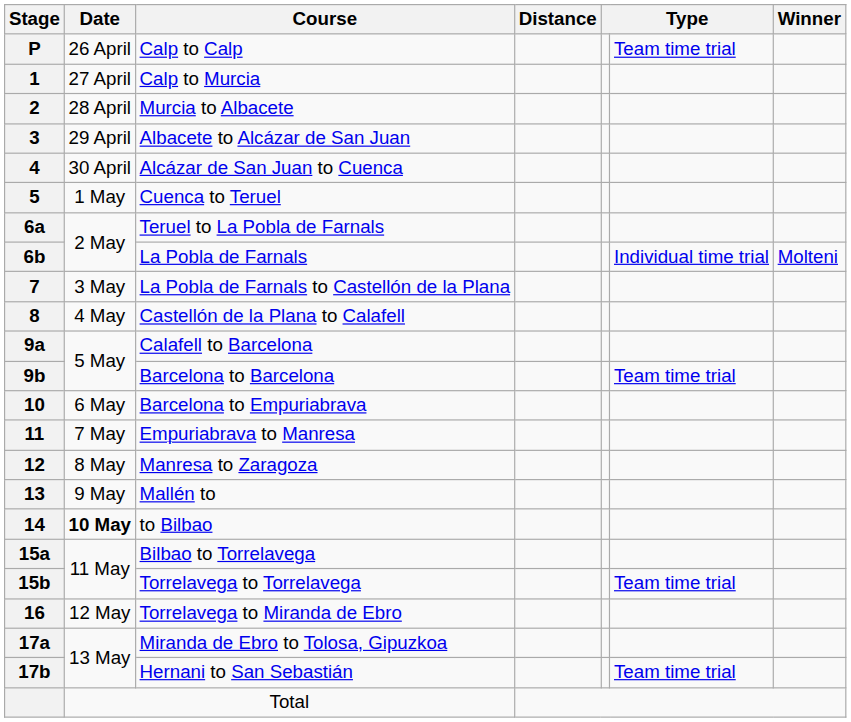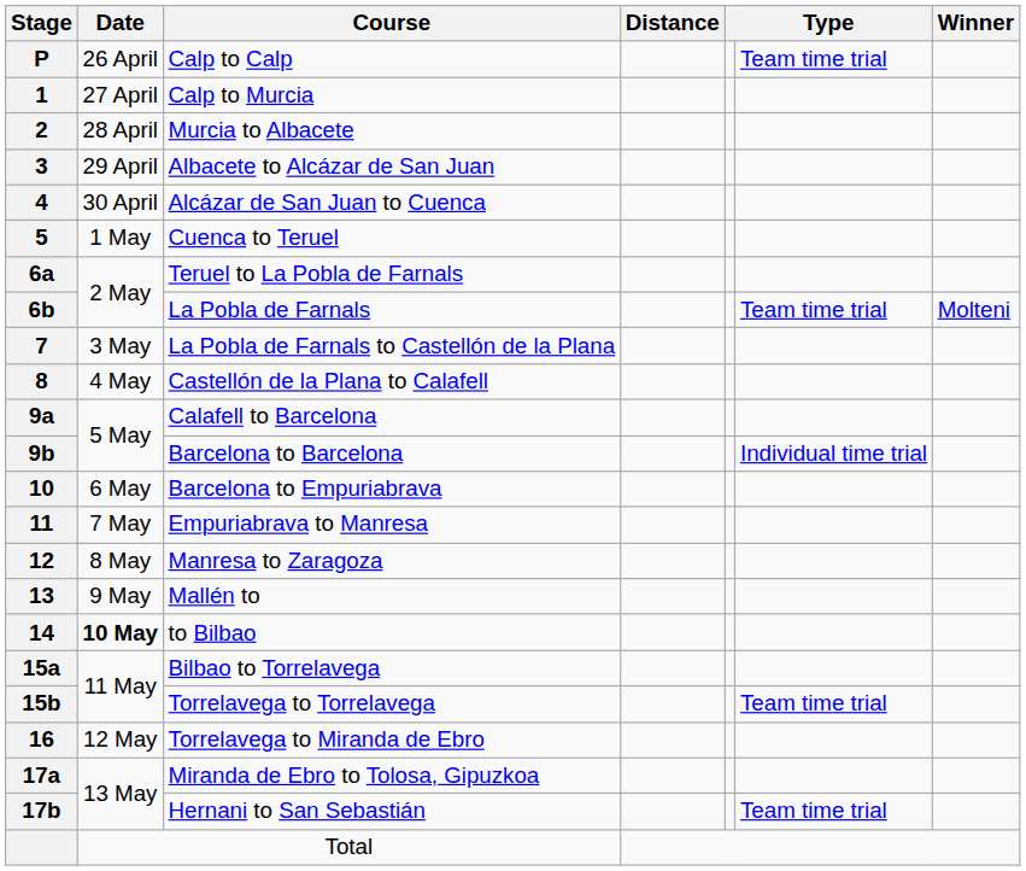La Pobla de Farnals | column 6: Individual time trial -> Team time trial
Barcelona to Barcelona | column 6: Team time trial -> Individual time trial
